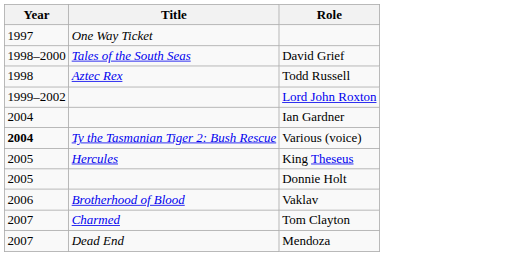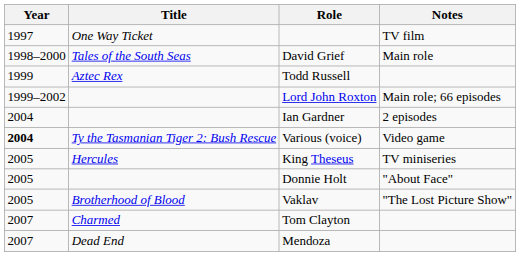+ column: Notes | TV film | Main role | Main role; 66 episodes | 2 episodes | Video game | TV miniseries | "About Face" | "The Lost Picture Show"
Todd Russell | Year: 1998 -> 1999
Vaklav | Year: 2006 -> 2005
